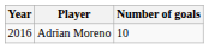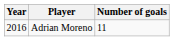Adrian Moreno | Number of goals: 10 -> 11
